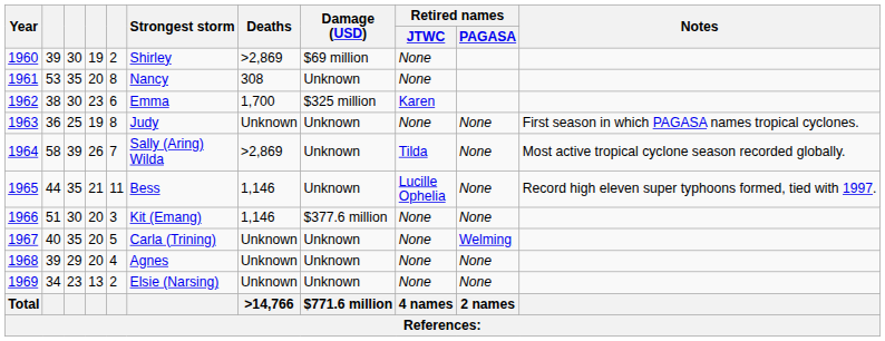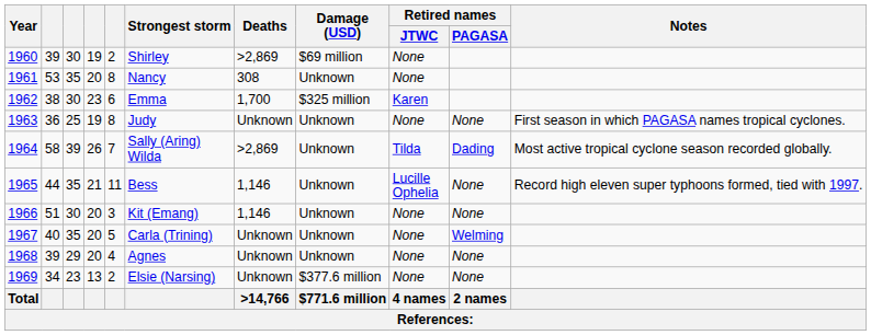1964 | Retired names / PAGASA: None -> Dading
1966 | Damage (USD): $377.6 million -> Unknown
1969 | Damage (USD): Unknown -> $377.6 million
